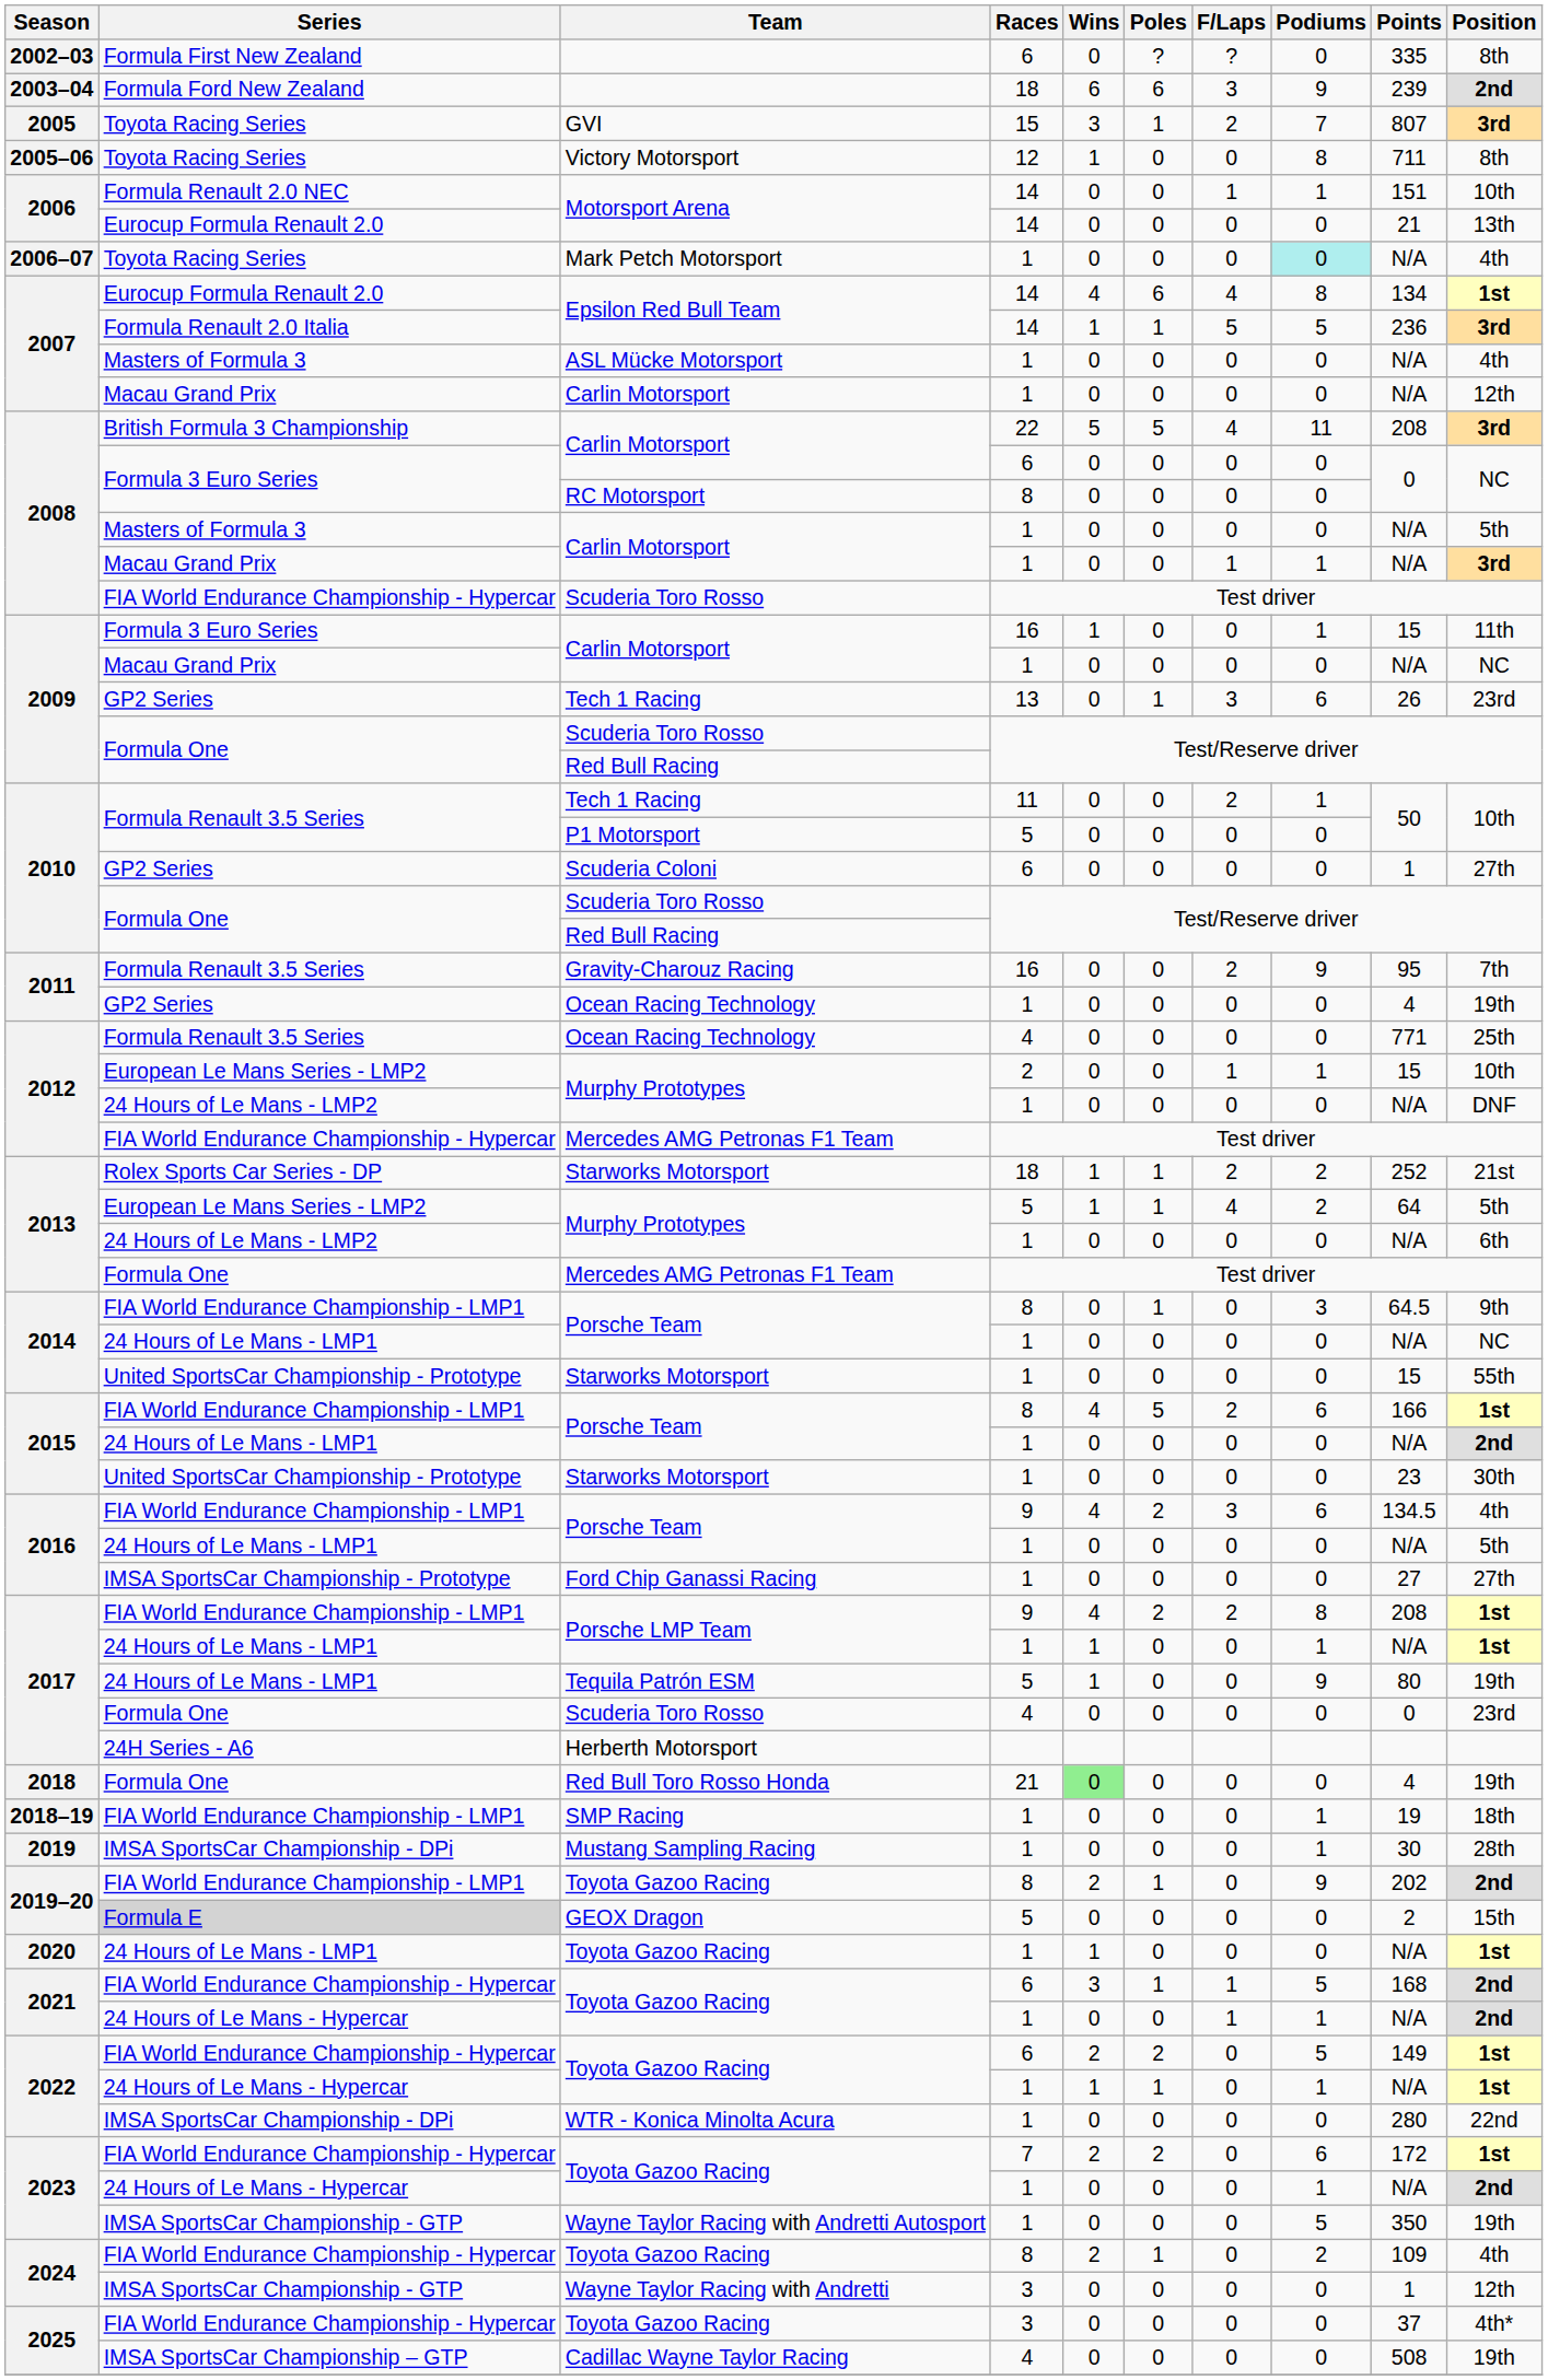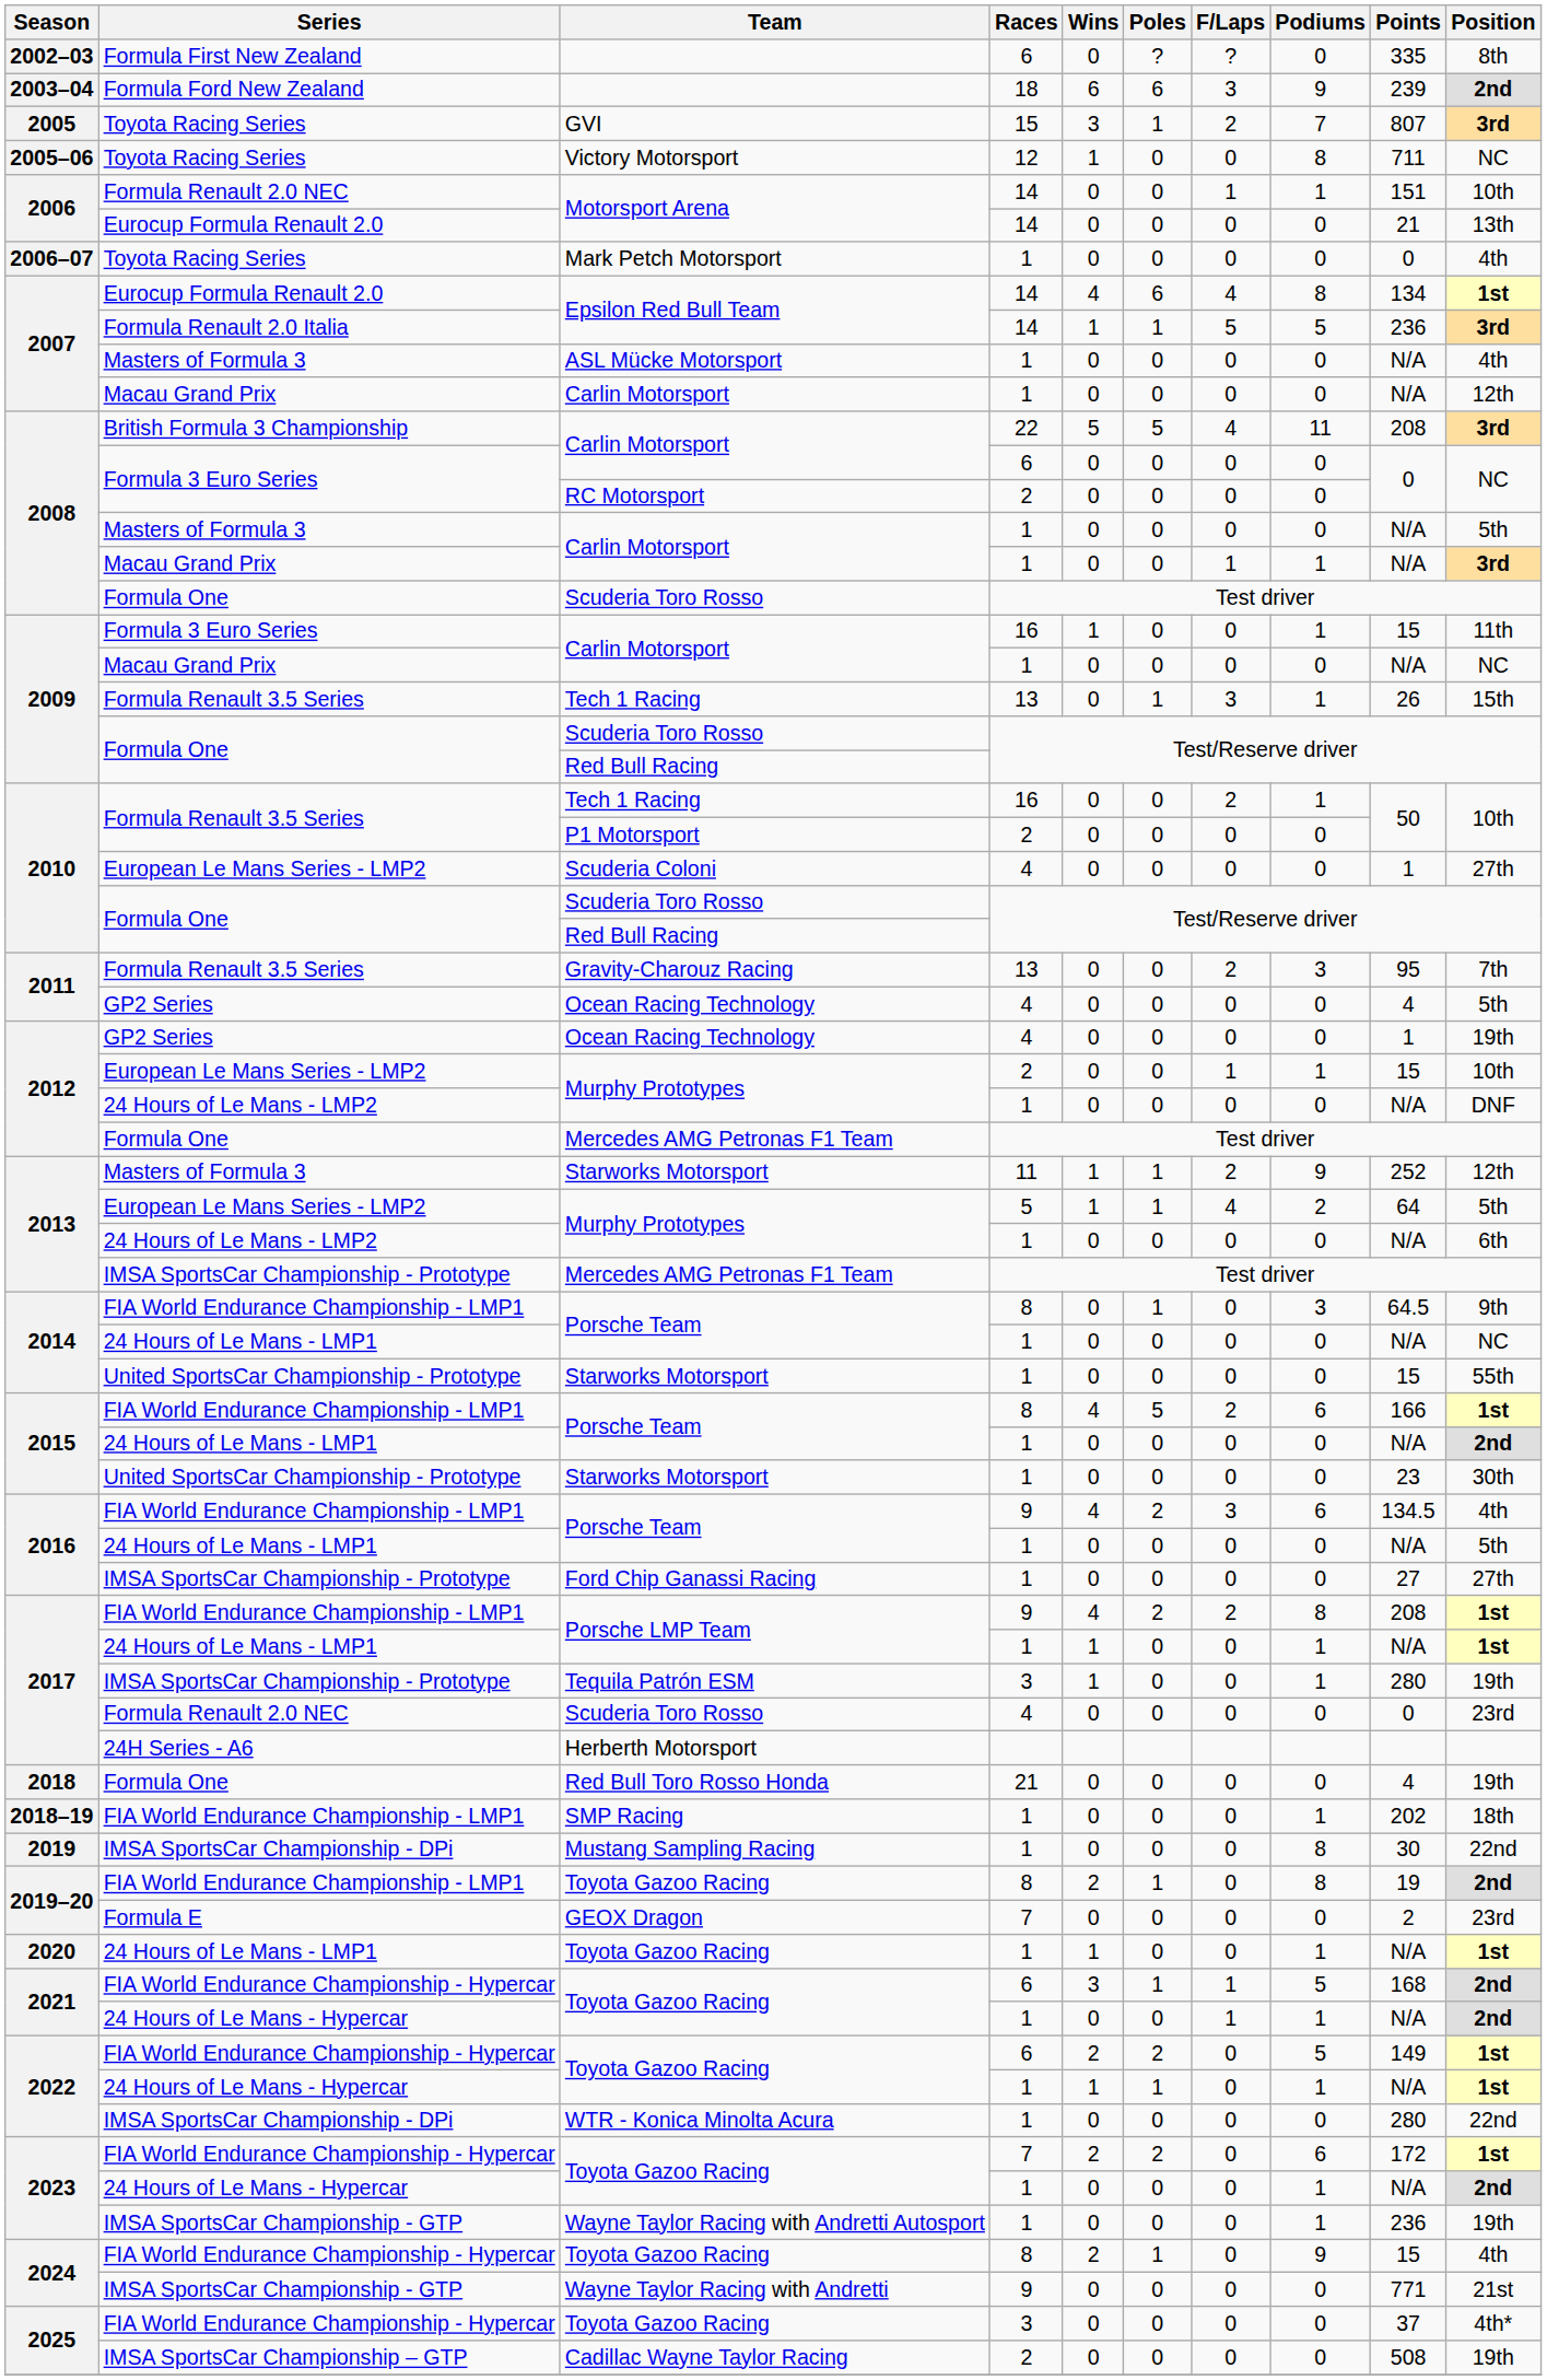Victory Motorsport | Position: 8th -> NC
Mark Petch Motorsport | Podiums: paleturquoise background -> no background
Mark Petch Motorsport | Points: N/A -> 0
RC Motorsport | Races: 8 -> 2
2008 / Scuderia Toro Rosso | Series: FIA World Endurance Championship - Hypercar -> Formula One
2009 / Tech 1 Racing | Series: GP2 Series -> Formula Renault 3.5 Series
2009 / Tech 1 Racing | Podiums: 6 -> 1
2009 / Tech 1 Racing | Position: 23rd -> 15th
2010 / Tech 1 Racing | Races: 11 -> 16
P1 Motorsport | Races: 5 -> 2
Scuderia Coloni | Series: GP2 Series -> European Le Mans Series - LMP2
Scuderia Coloni | Races: 6 -> 4
Gravity-Charouz Racing | Races: 16 -> 13
Gravity-Charouz Racing | Podiums: 9 -> 3
2011 / Ocean Racing Technology | Races: 1 -> 4
2011 / Ocean Racing Technology | Position: 19th -> 5th
2012 / Ocean Racing Technology | Series: Formula Renault 3.5 Series -> GP2 Series
2012 / Ocean Racing Technology | Points: 771 -> 1
2012 / Ocean Racing Technology | Position: 25th -> 19th
2012 / Mercedes AMG Petronas F1 Team | Series: FIA World Endurance Championship - Hypercar -> Formula One
2013 / Starworks Motorsport | Series: Rolex Sports Car Series - DP -> Masters of Formula 3
2013 / Starworks Motorsport | Races: 18 -> 11
2013 / Starworks Motorsport | Podiums: 2 -> 9
2013 / Starworks Motorsport | Position: 21st -> 12th
2013 / Mercedes AMG Petronas F1 Team | Series: Formula One -> IMSA SportsCar Championship - Prototype
Tequila Patrón ESM | Series: 24 Hours of Le Mans - LMP1 -> IMSA SportsCar Championship - Prototype
Tequila Patrón ESM | Races: 5 -> 3
Tequila Patrón ESM | Podiums: 9 -> 1
Tequila Patrón ESM | Points: 80 -> 280
2017 / Scuderia Toro Rosso | Series: Formula One -> Formula Renault 2.0 NEC
Red Bull Toro Rosso Honda | Wins: lightgreen background -> no background
SMP Racing | Points: 19 -> 202
Mustang Sampling Racing | Podiums: 1 -> 8
Mustang Sampling Racing | Position: 28th -> 22nd
2019–20 / Toyota Gazoo Racing | Podiums: 9 -> 8
2019–20 / Toyota Gazoo Racing | Points: 202 -> 19
GEOX Dragon | Series: lightgrey background -> no background
GEOX Dragon | Races: 5 -> 7
GEOX Dragon | Position: 15th -> 23rd
2020 / Toyota Gazoo Racing | Podiums: 0 -> 1
Wayne Taylor Racing with Andretti Autosport | Podiums: 5 -> 1
Wayne Taylor Racing with Andretti Autosport | Points: 350 -> 236
2024 / Toyota Gazoo Racing | Podiums: 2 -> 9
2024 / Toyota Gazoo Racing | Points: 109 -> 15
Wayne Taylor Racing with Andretti | Races: 3 -> 9
Wayne Taylor Racing with Andretti | Points: 1 -> 771
Wayne Taylor Racing with Andretti | Position: 12th -> 21st
Cadillac Wayne Taylor Racing | Races: 4 -> 2
